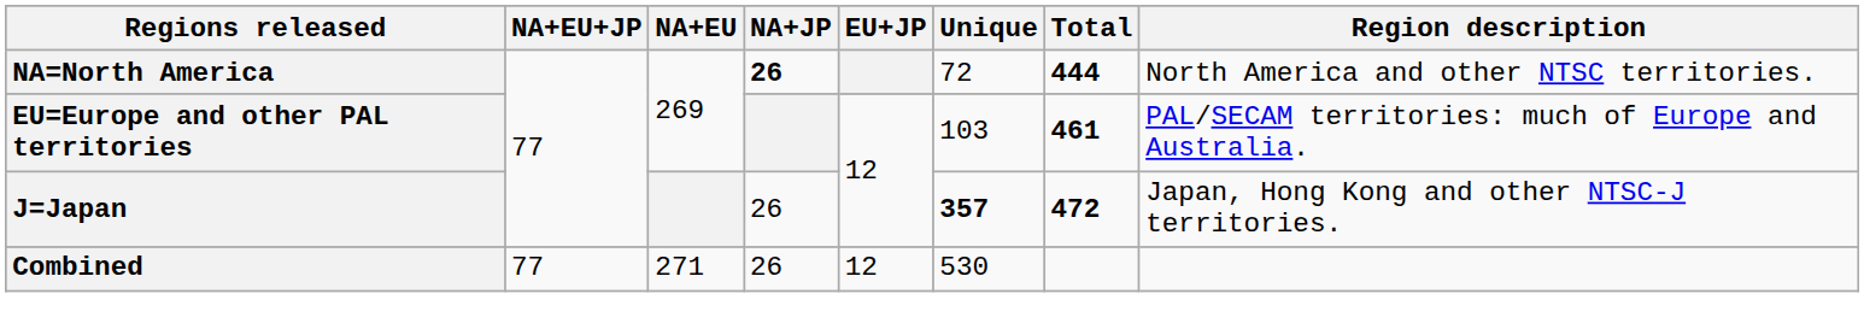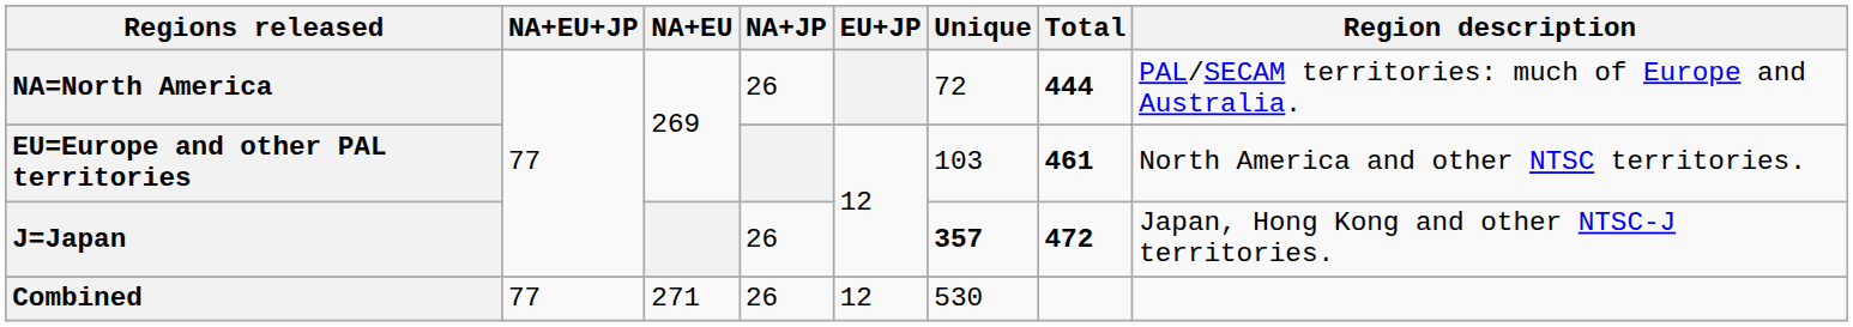NA=North America | NA+JP: bold -> normal
NA=North America | Region description: North America and other NTSC territories. -> PAL/SECAM territories: much of Europe and Australia.
EU=Europe and other PAL territories | Region description: PAL/SECAM territories: much of Europe and Australia. -> North America and other NTSC territories.
